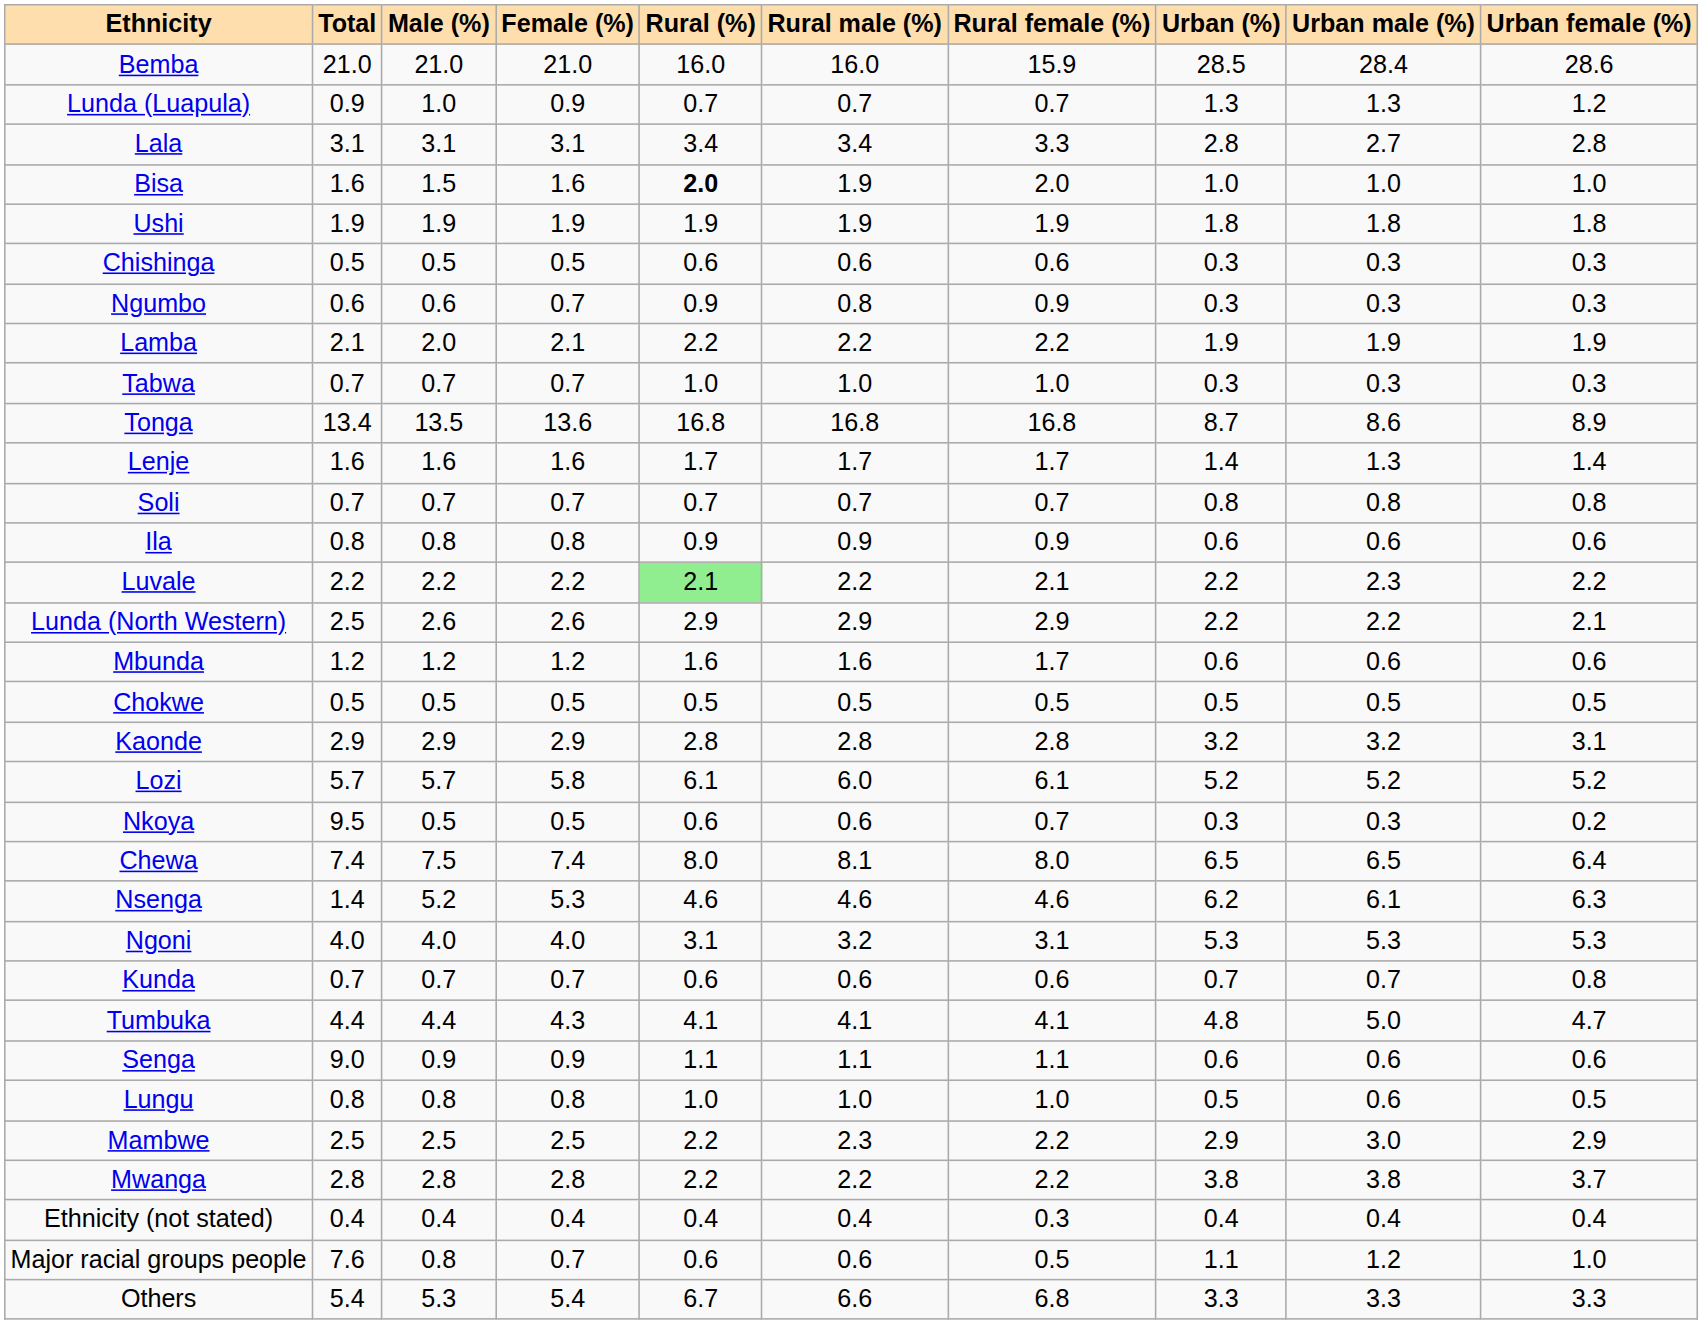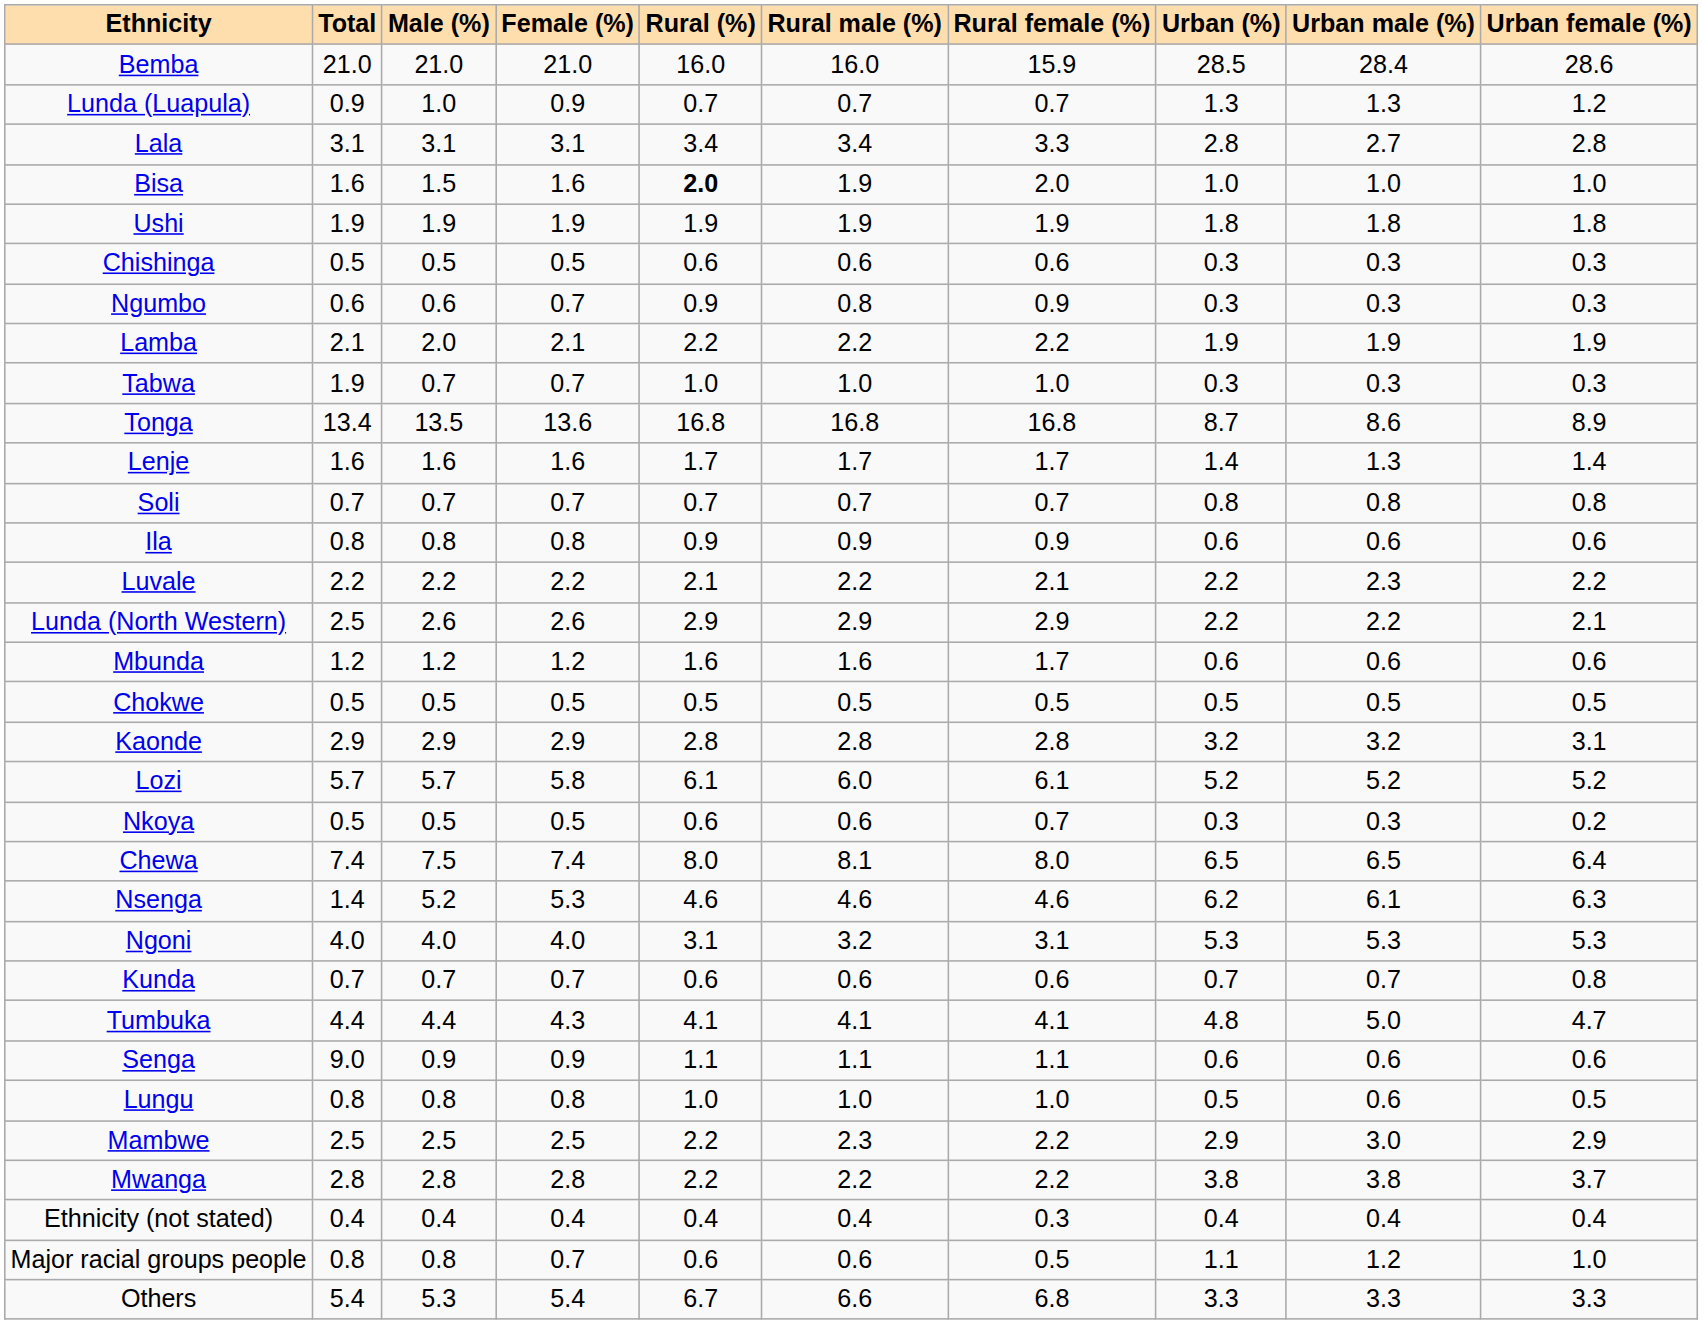Tabwa | Total: 0.7 -> 1.9
Luvale | Rural (%): lightgreen background -> no background
Nkoya | Total: 9.5 -> 0.5
Major racial groups people | Total: 7.6 -> 0.8
